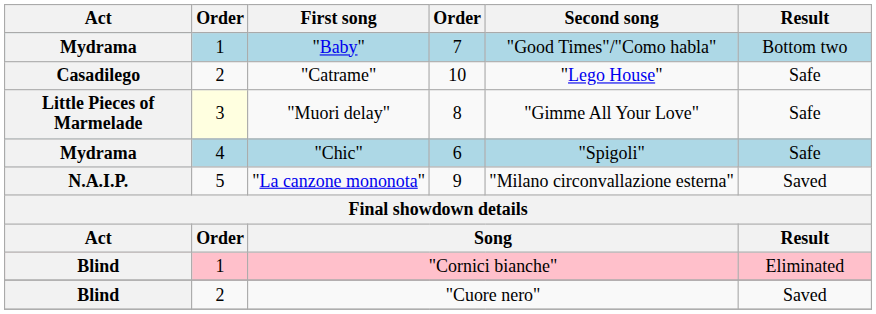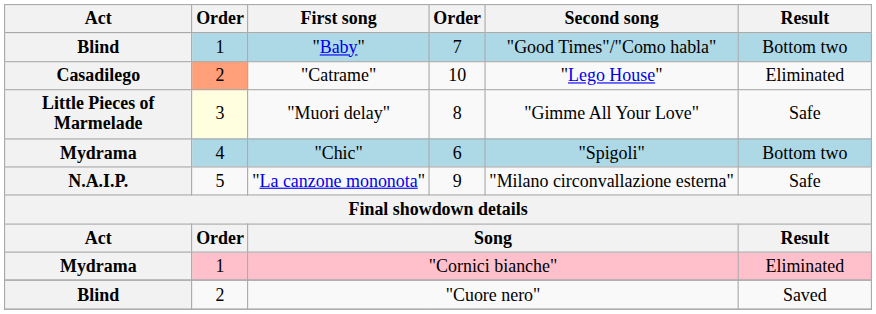"Baby" | Act: Mydrama -> Blind
"Catrame" | column 2: no background -> lightsalmon background
"Catrame" | Result: Safe -> Eliminated
"Chic" | Result: Safe -> Bottom two
"La canzone mononota" | Result: Saved -> Safe
"Cornici bianche" | Act: Blind -> Mydrama
